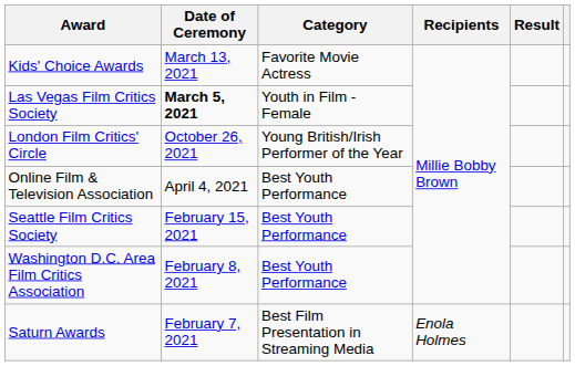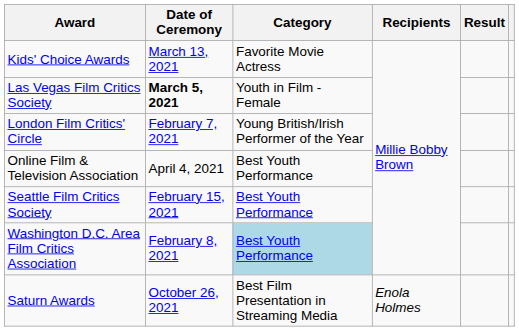London Film Critics' Circle | Date of Ceremony: October 26, 2021 -> February 7, 2021
Washington D.C. Area Film Critics Association | Category: no background -> lightblue background
Saturn Awards | Date of Ceremony: February 7, 2021 -> October 26, 2021
